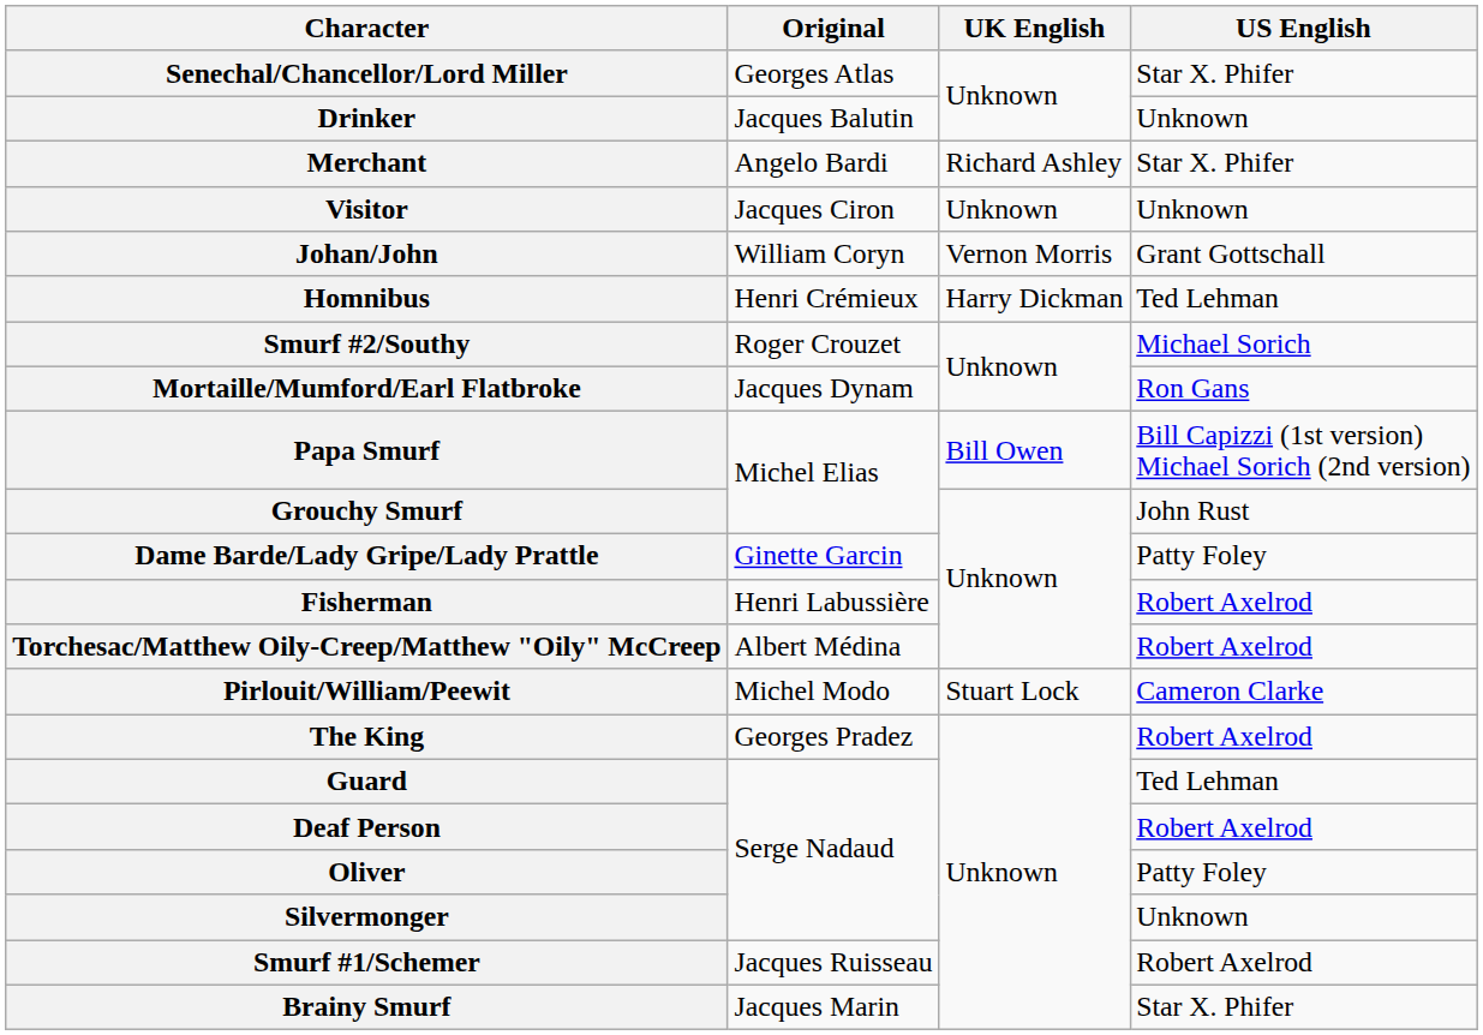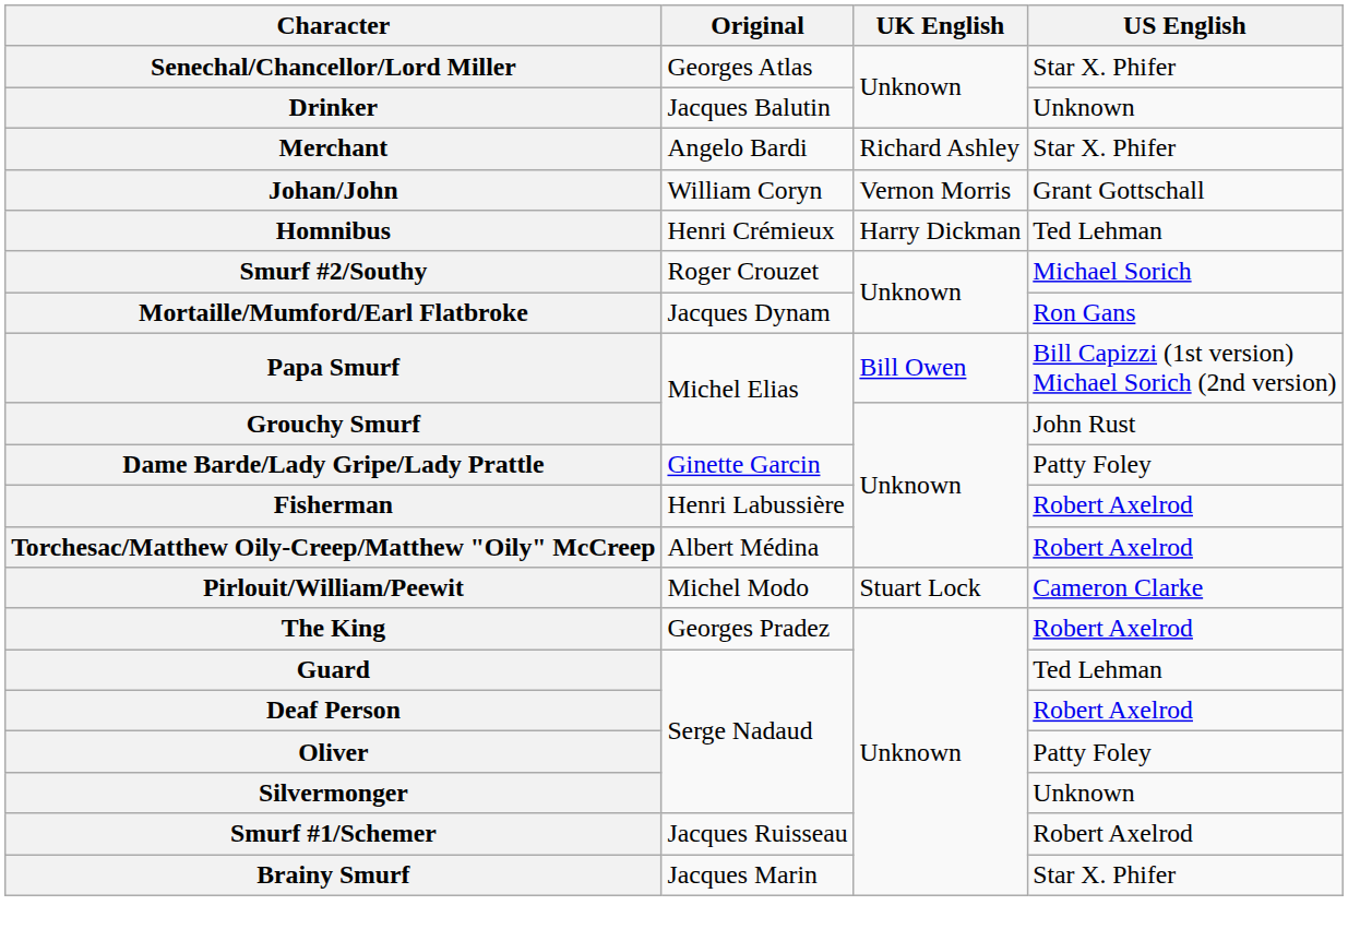- row: Visitor | Jacques Ciron | Unknown | Unknown
